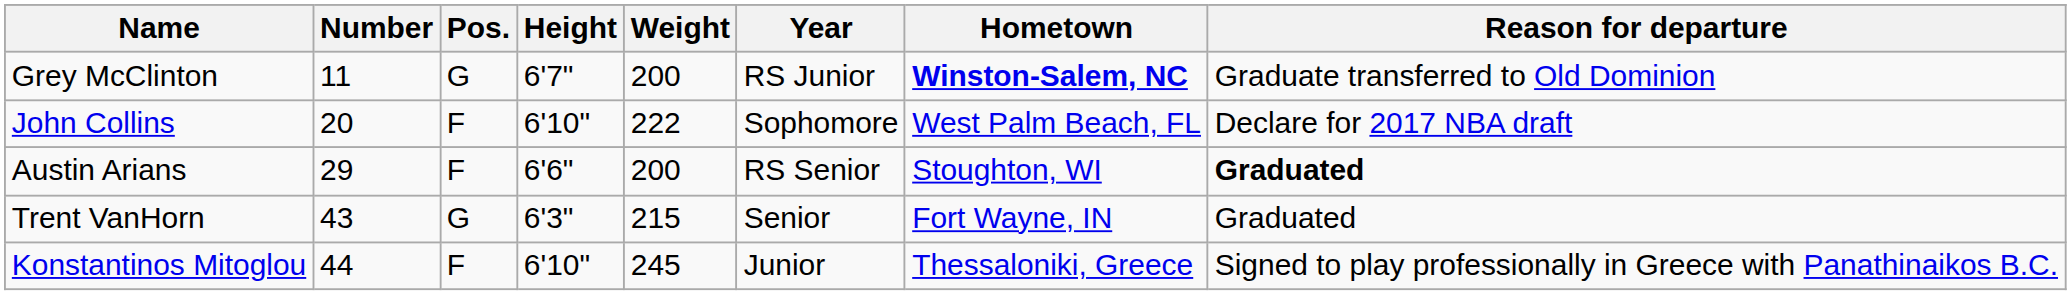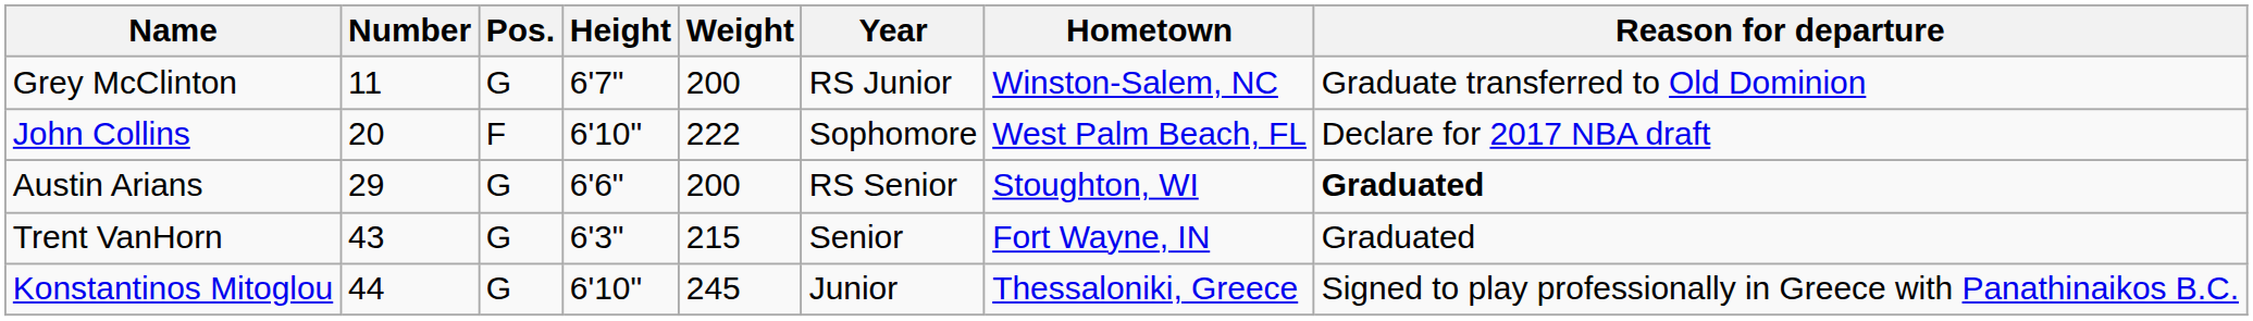Grey McClinton | Hometown: bold -> normal
Austin Arians | Pos.: F -> G
Konstantinos Mitoglou | Pos.: F -> G
